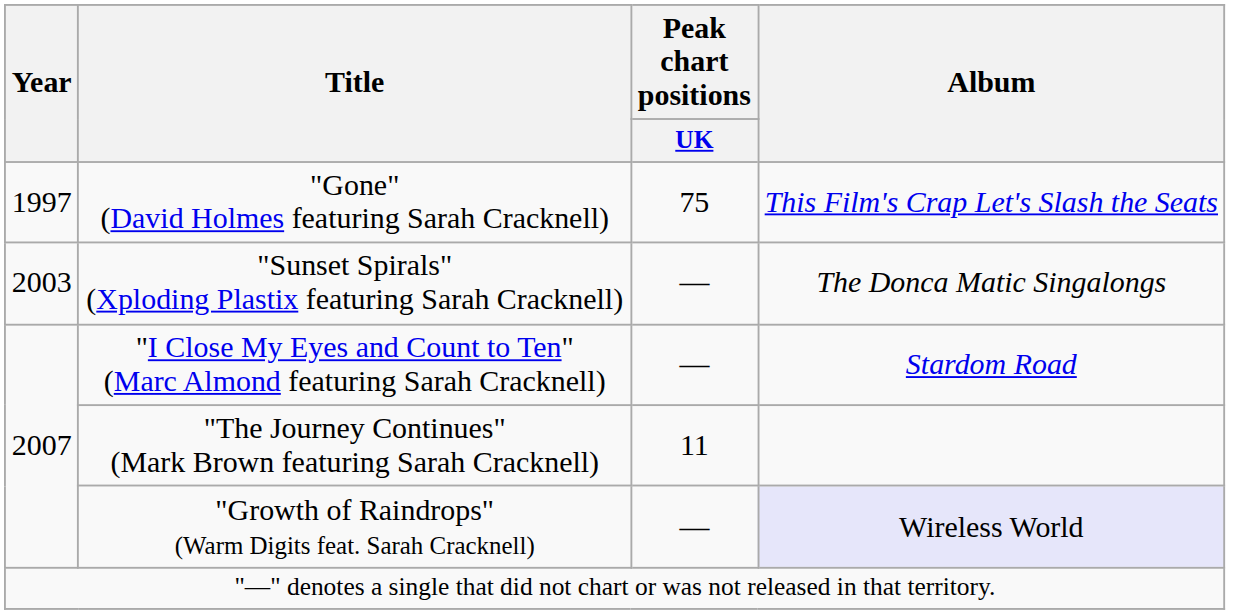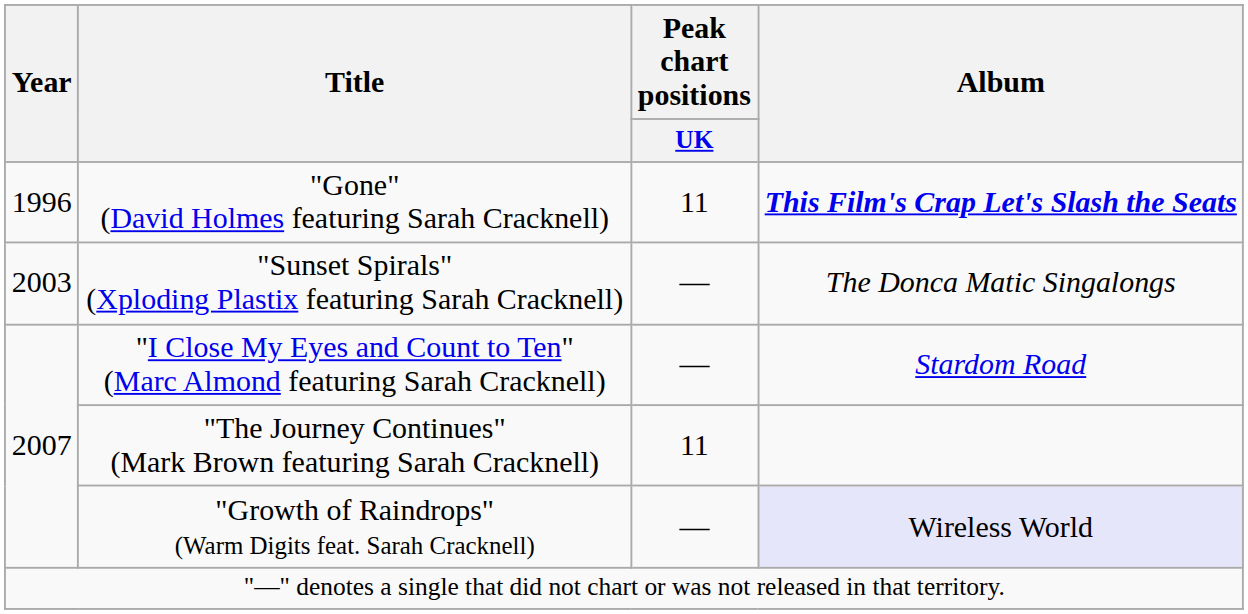"Gone" (David Holmes featuring Sarah Cracknell) | Year: 1997 -> 1996
"Gone" (David Holmes featuring Sarah Cracknell) | Peak chart positions / UK: 75 -> 11
"Gone" (David Holmes featuring Sarah Cracknell) | Album: normal -> bold
